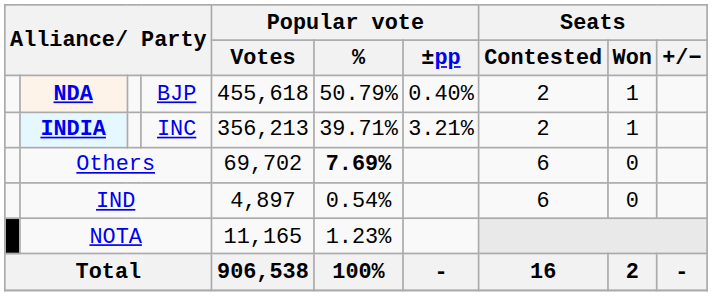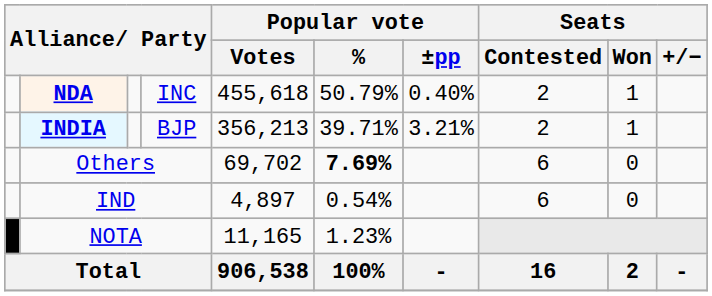NDA | column 4: BJP -> INC
INDIA | column 4: INC -> BJP
